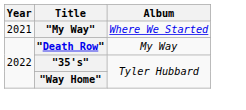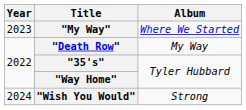"My Way" | Year: 2021 -> 2023
+ row: 2024 | "Wish You Would" | Strong
